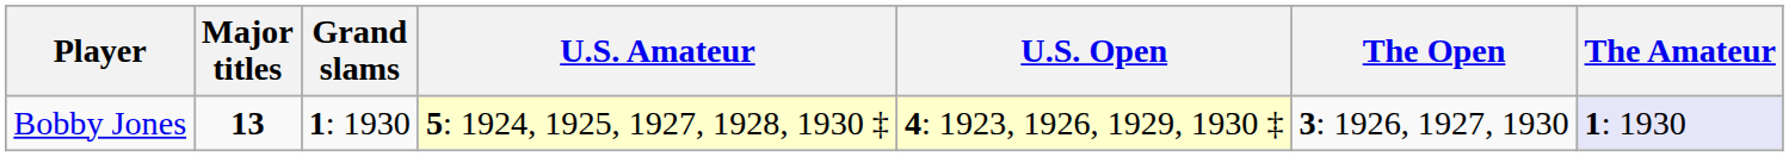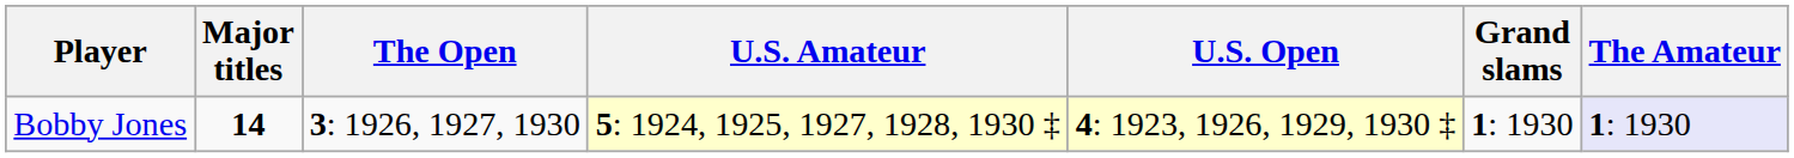columns swapped: Grand slams <-> The Open
Bobby Jones | Major titles: 13 -> 14
